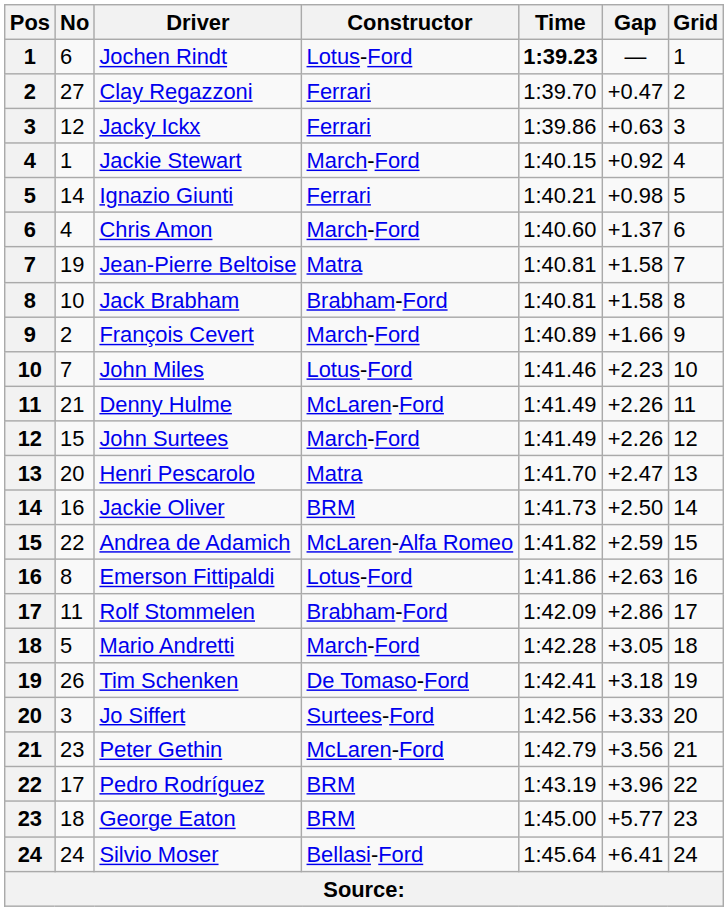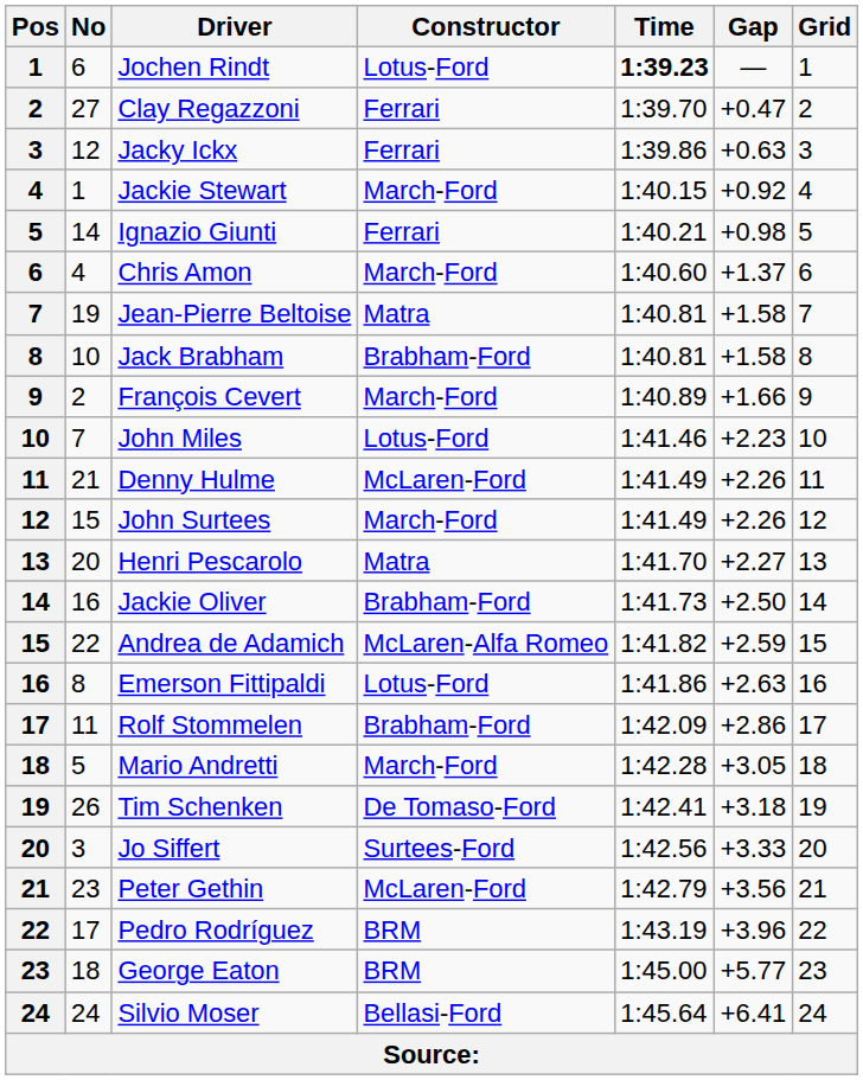Henri Pescarolo | Gap: +2.47 -> +2.27
Jackie Oliver | Constructor: BRM -> Brabham-Ford
